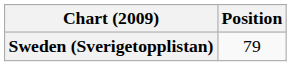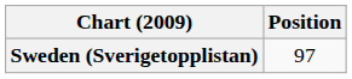Sweden (Sverigetopplistan) | Position: 79 -> 97
